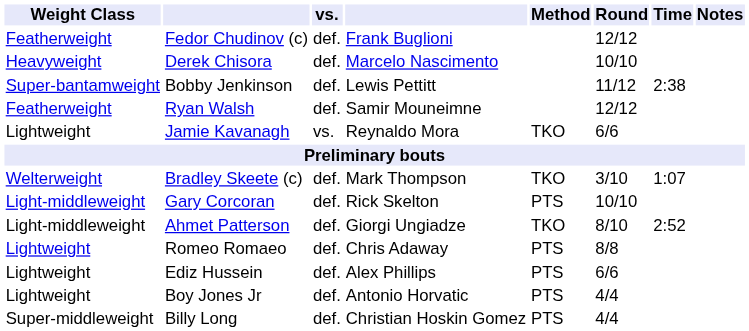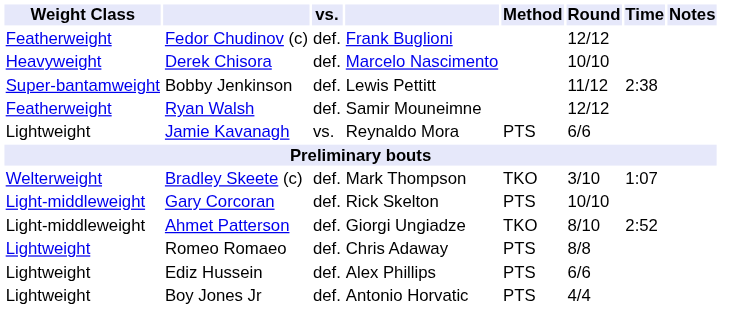Jamie Kavanagh | Method: TKO -> PTS
- row: Super-middleweight | Billy Long | def. | Christian Hoskin Gomez | PTS | 4/4
